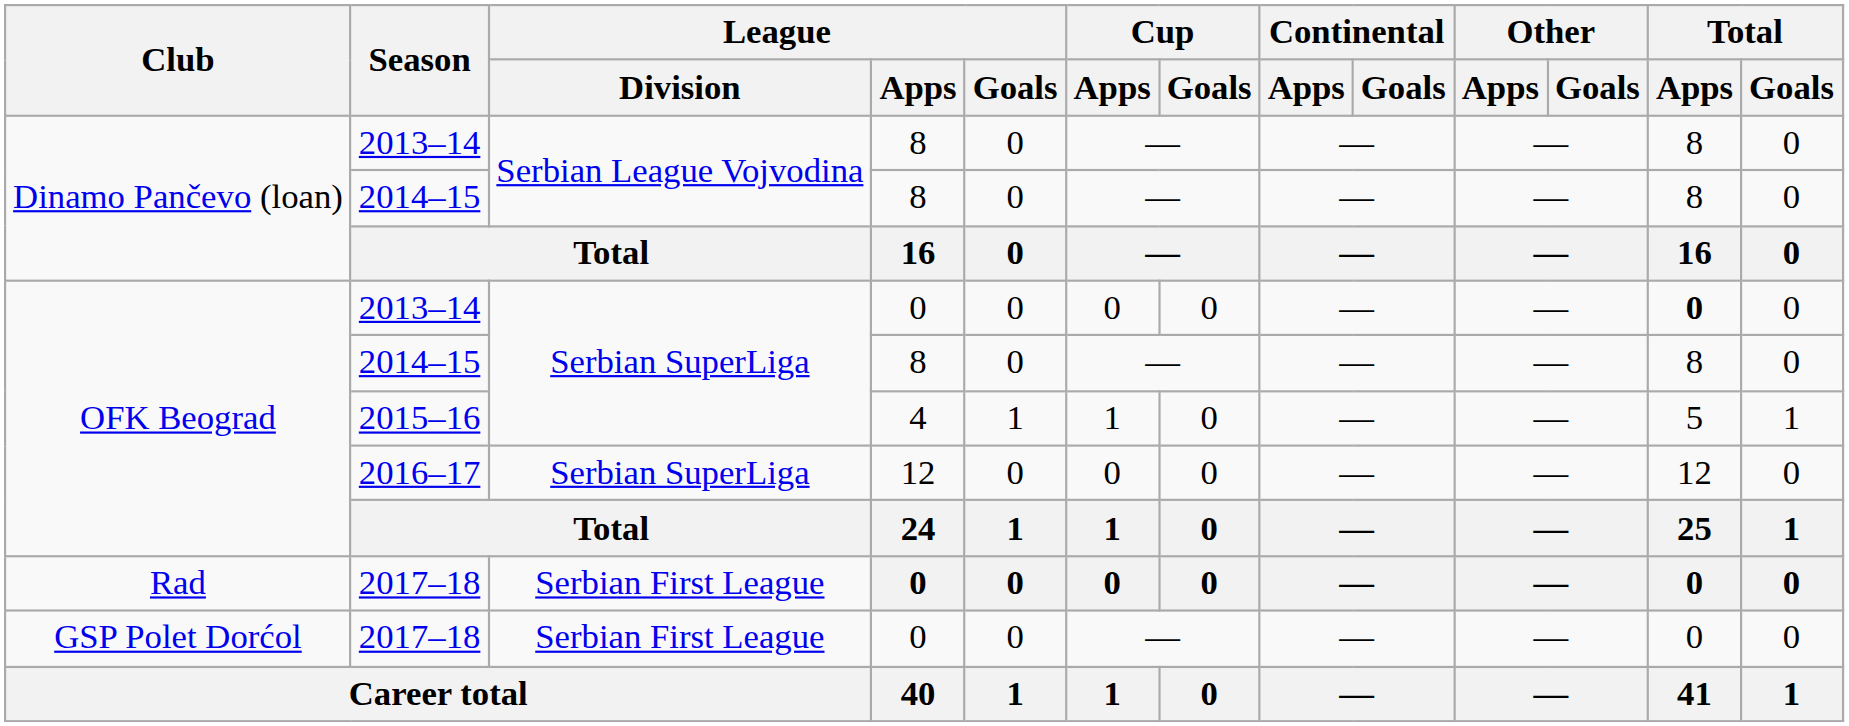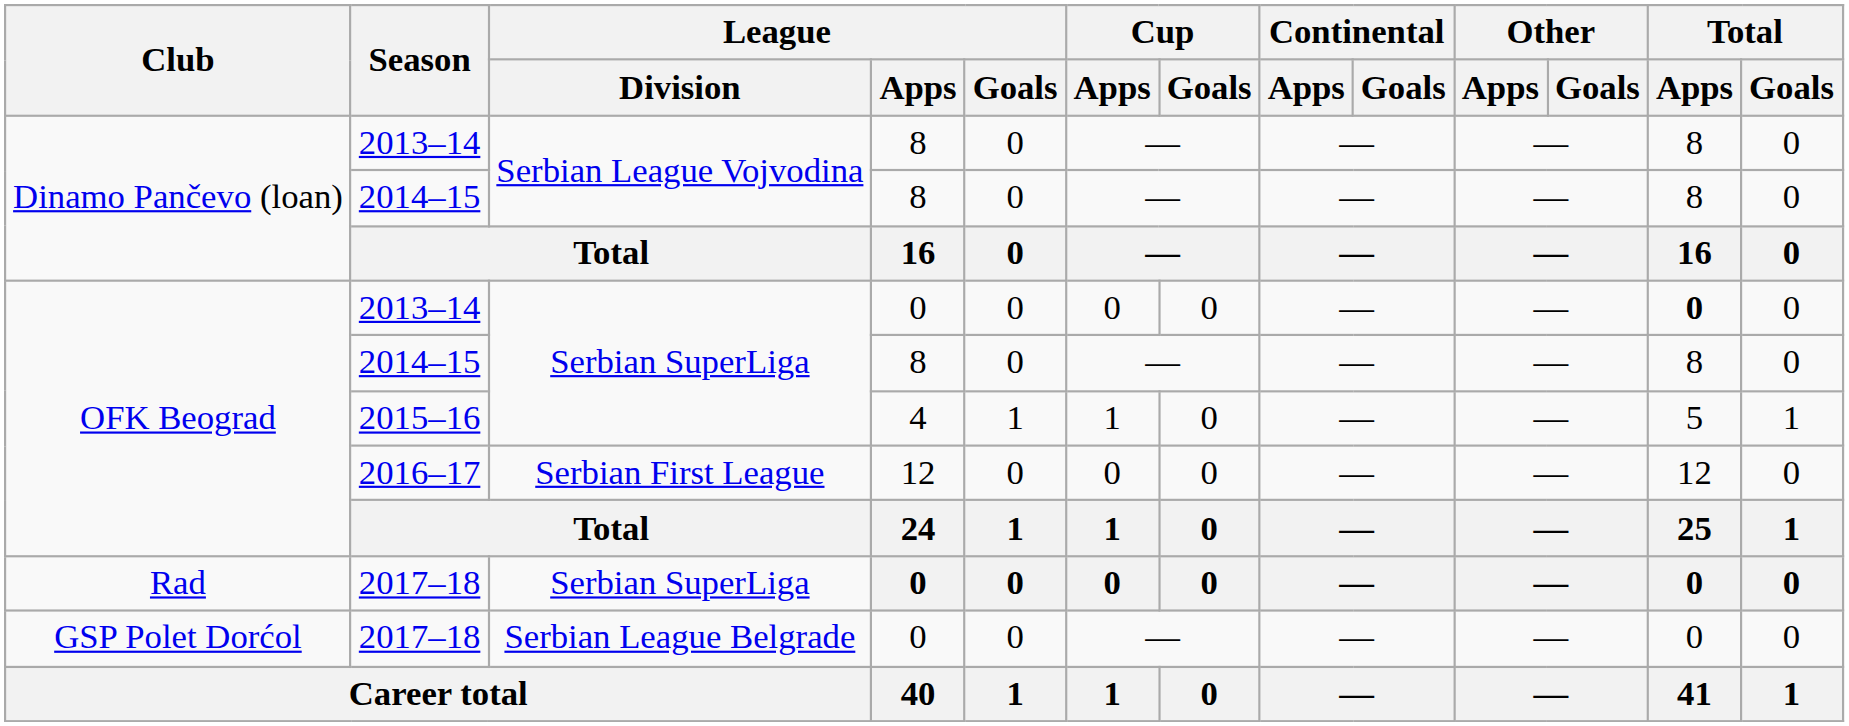2016–17 | League / Division: Serbian SuperLiga -> Serbian First League
Rad / 2017–18 | League / Division: Serbian First League -> Serbian SuperLiga
GSP Polet Dorćol / 2017–18 | League / Division: Serbian First League -> Serbian League Belgrade
